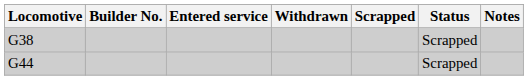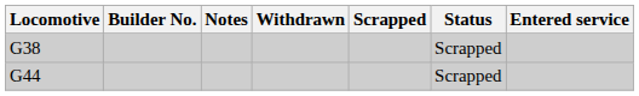columns swapped: Entered service <-> Notes
